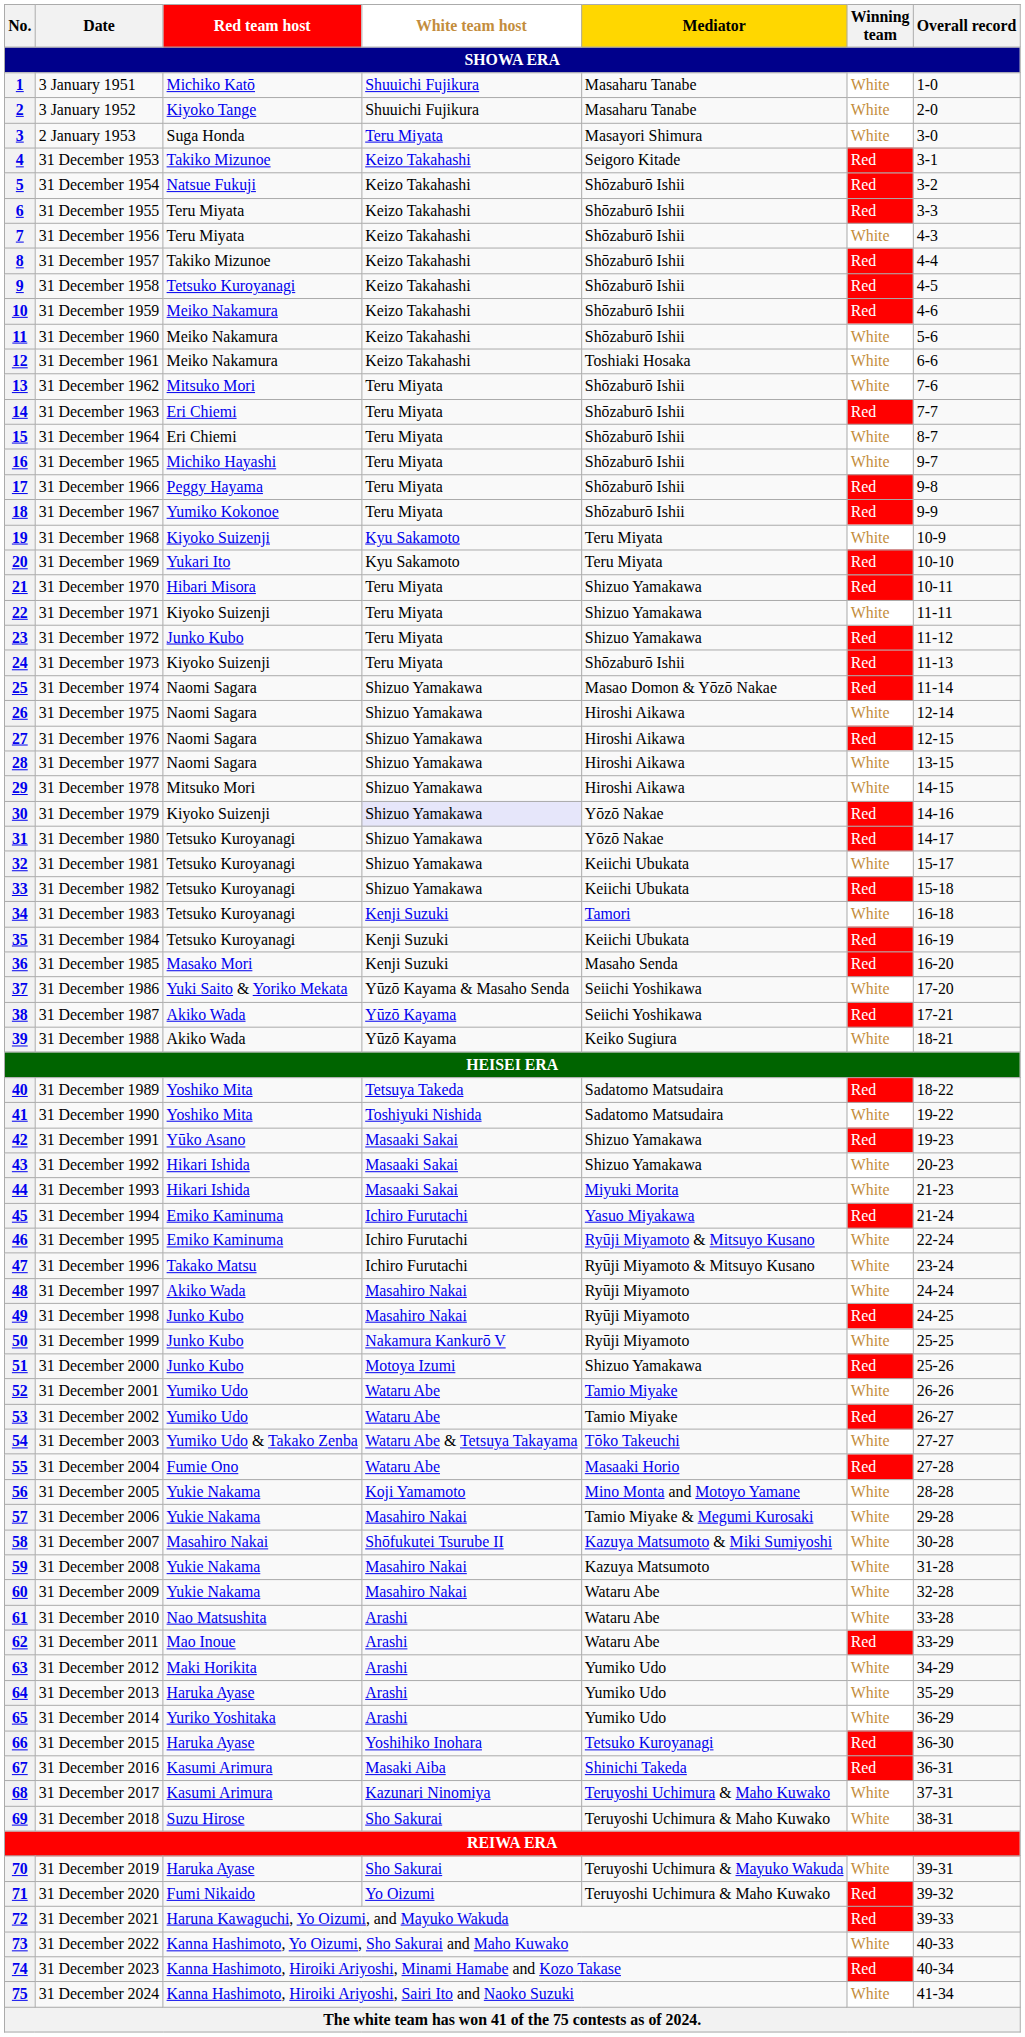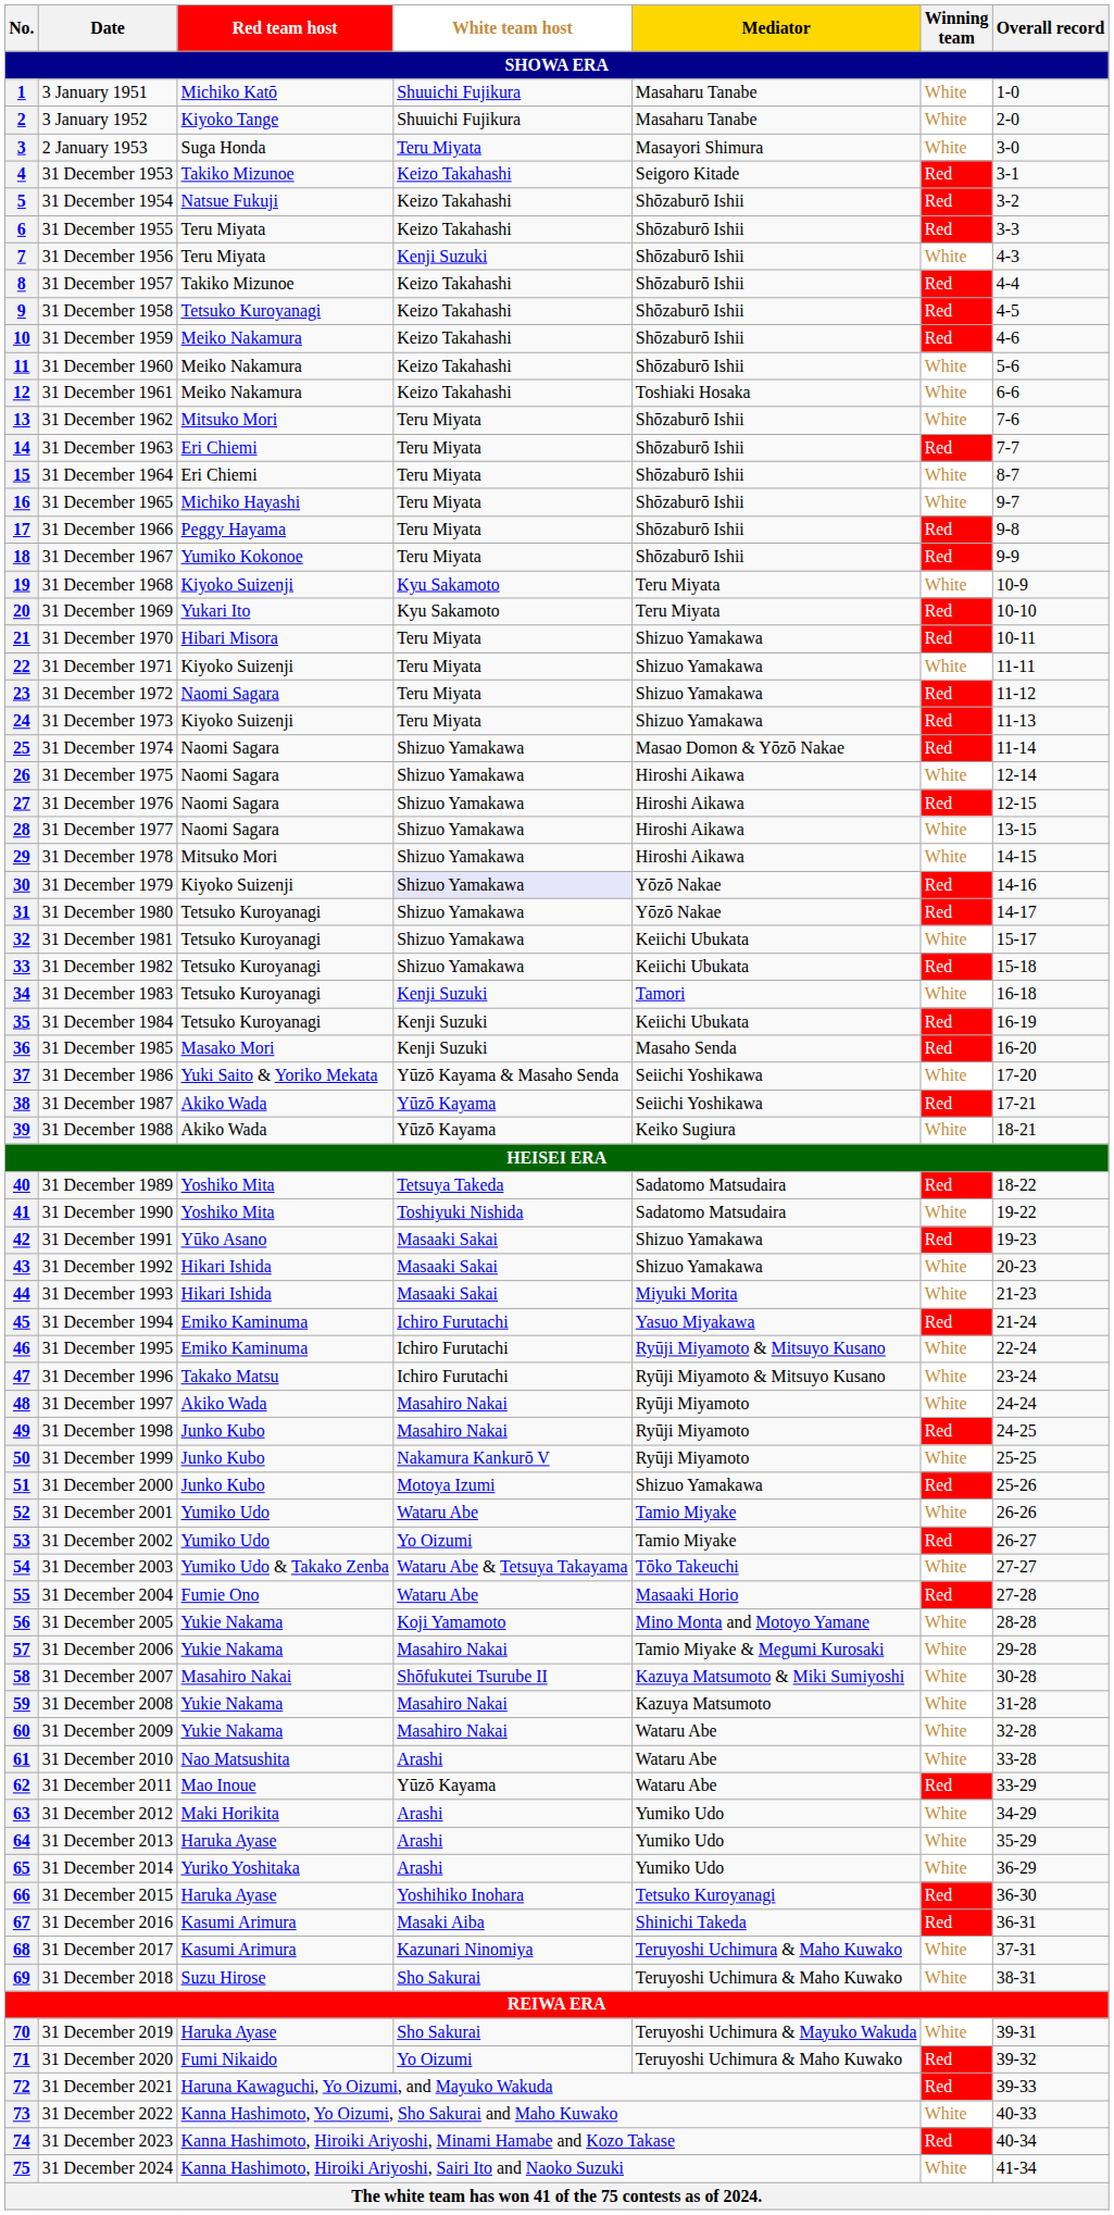7 | White team host: Keizo Takahashi -> Kenji Suzuki
23 | Red team host: Junko Kubo -> Naomi Sagara
24 | Mediator: Shōzaburō Ishii -> Shizuo Yamakawa
53 | White team host: Wataru Abe -> Yo Oizumi
62 | White team host: Arashi -> Yūzō Kayama
